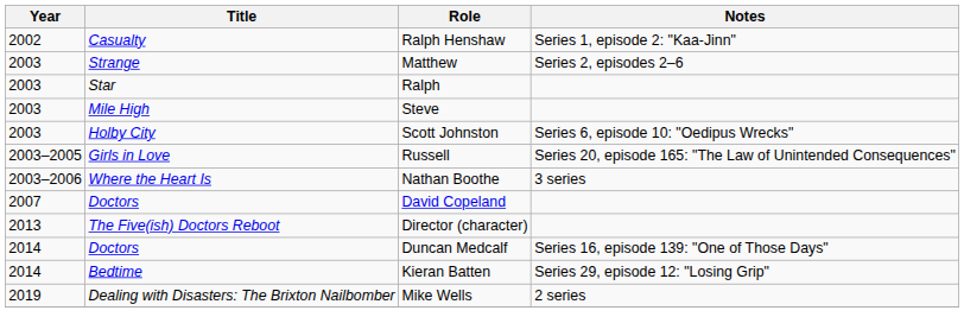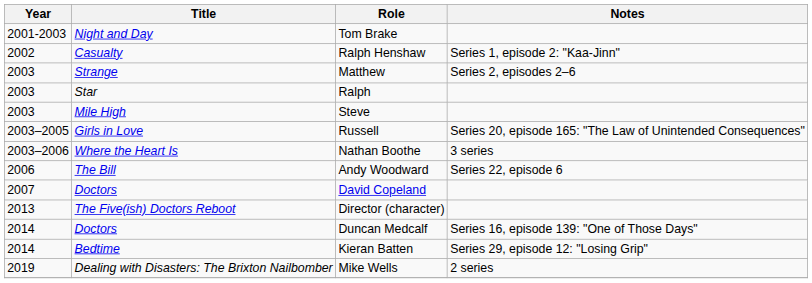+ row: 2001-2003 | Night and Day | Tom Brake
- row: 2003 | Holby City | Scott Johnston | Series 6, episode 10: "Oedipus Wrecks"
+ row: 2006 | The Bill | Andy Woodward | Series 22, episode 6
